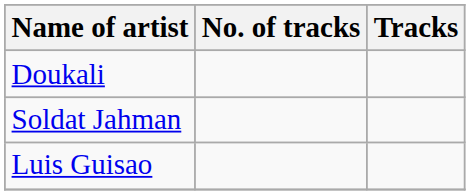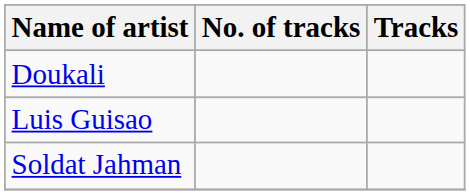rows swapped: Luis Guisao <-> Soldat Jahman
